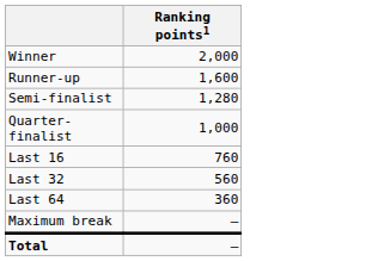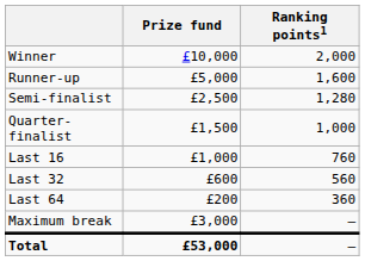+ column: Prize fund | £10,000 | £5,000 | £2,500 | £1,500 | £1,000 | £600 | £200 | £3,000 | £53,000
